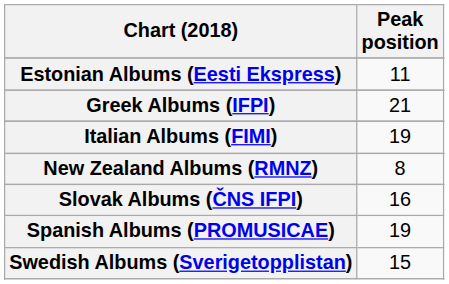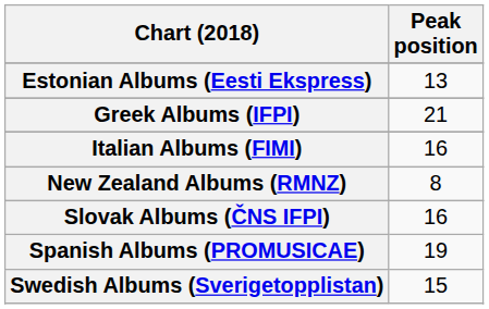Estonian Albums (Eesti Ekspress) | Peak position: 11 -> 13
Italian Albums (FIMI) | Peak position: 19 -> 16
